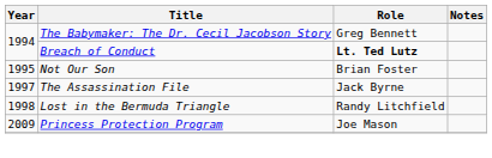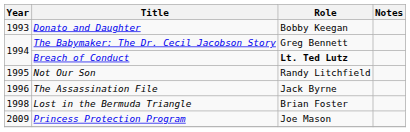+ row: 1993 | Donato and Daughter | Bobby Keegan
Not Our Son | Role: Brian Foster -> Randy Litchfield
The Assassination File | Year: 1997 -> 1996
Lost in the Bermuda Triangle | Role: Randy Litchfield -> Brian Foster
